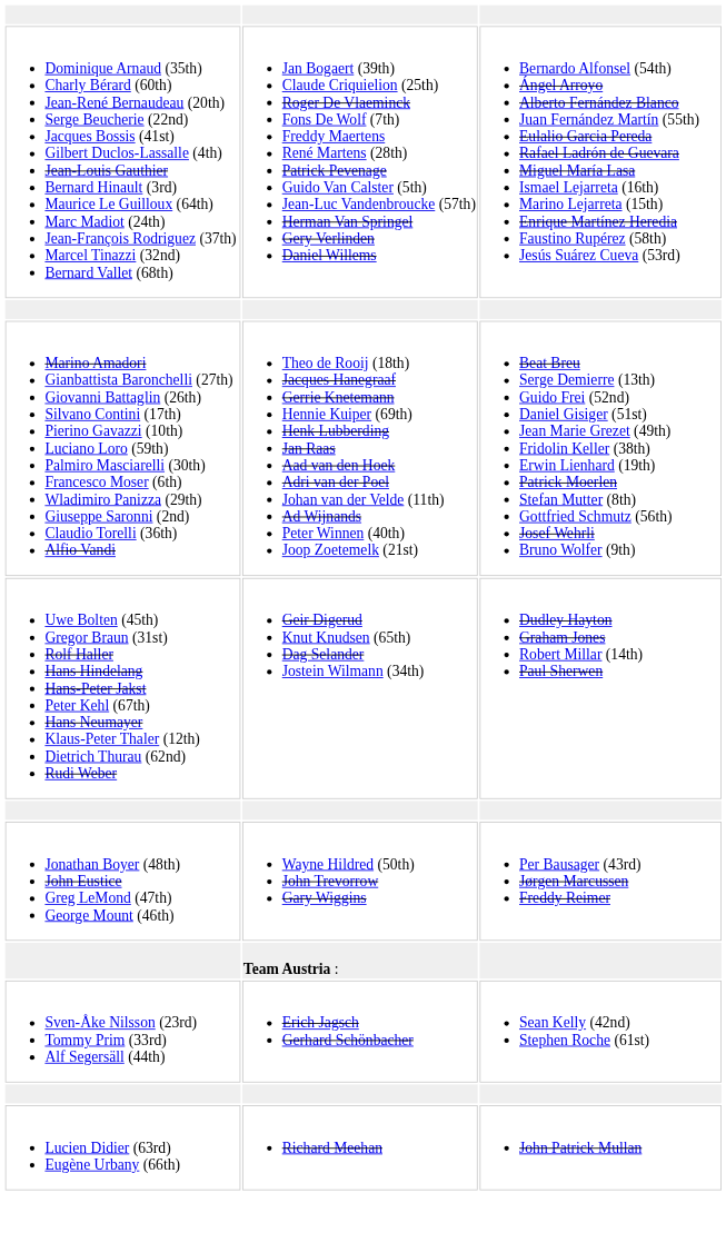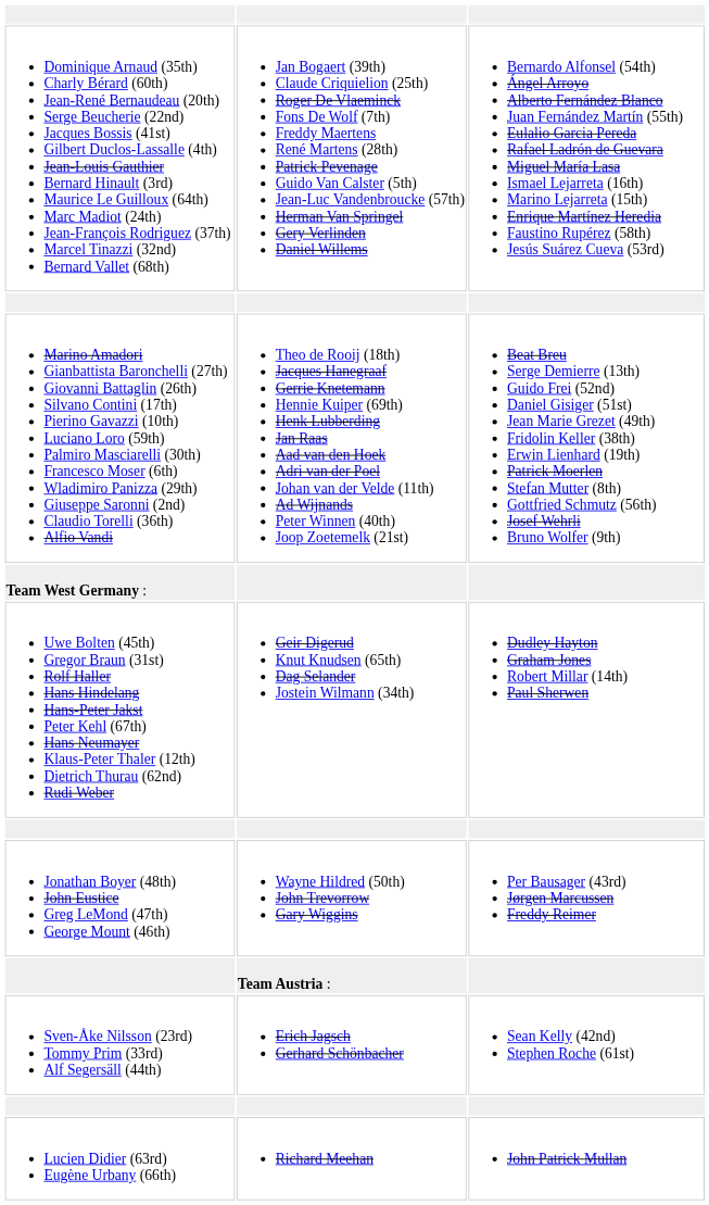+ row: Team West Germany :
